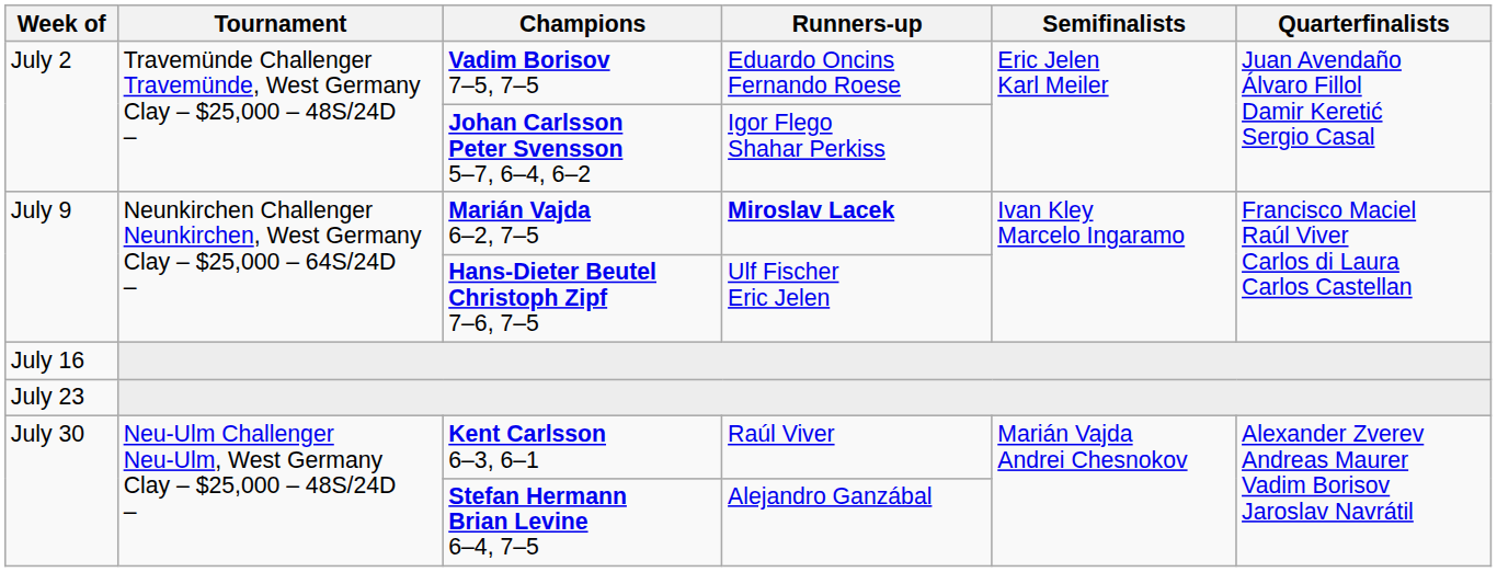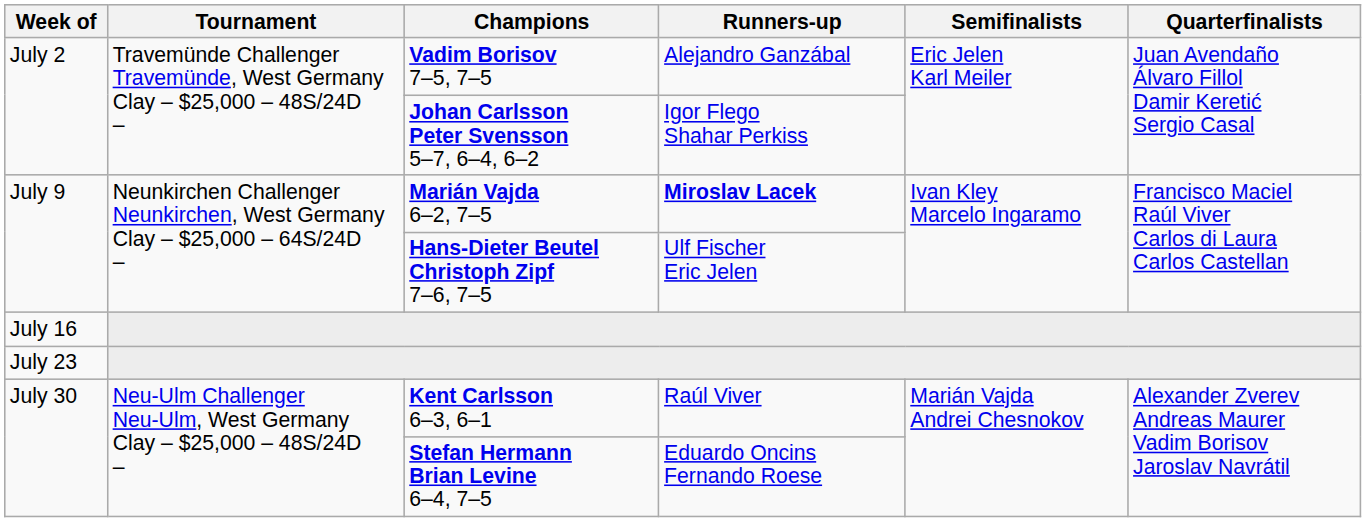Vadim Borisov 7–5, 7–5 | Runners-up: Eduardo Oncins Fernando Roese -> Alejandro Ganzábal
Stefan Hermann Brian Levine 6–4, 7–5 | Runners-up: Alejandro Ganzábal -> Eduardo Oncins Fernando Roese
